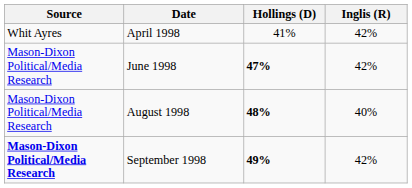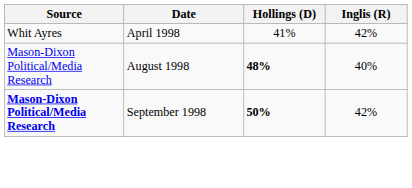- row: Mason-Dixon Political/Media Research | June 1998 | 47% | 42%
September 1998 | Hollings (D): 49% -> 50%
